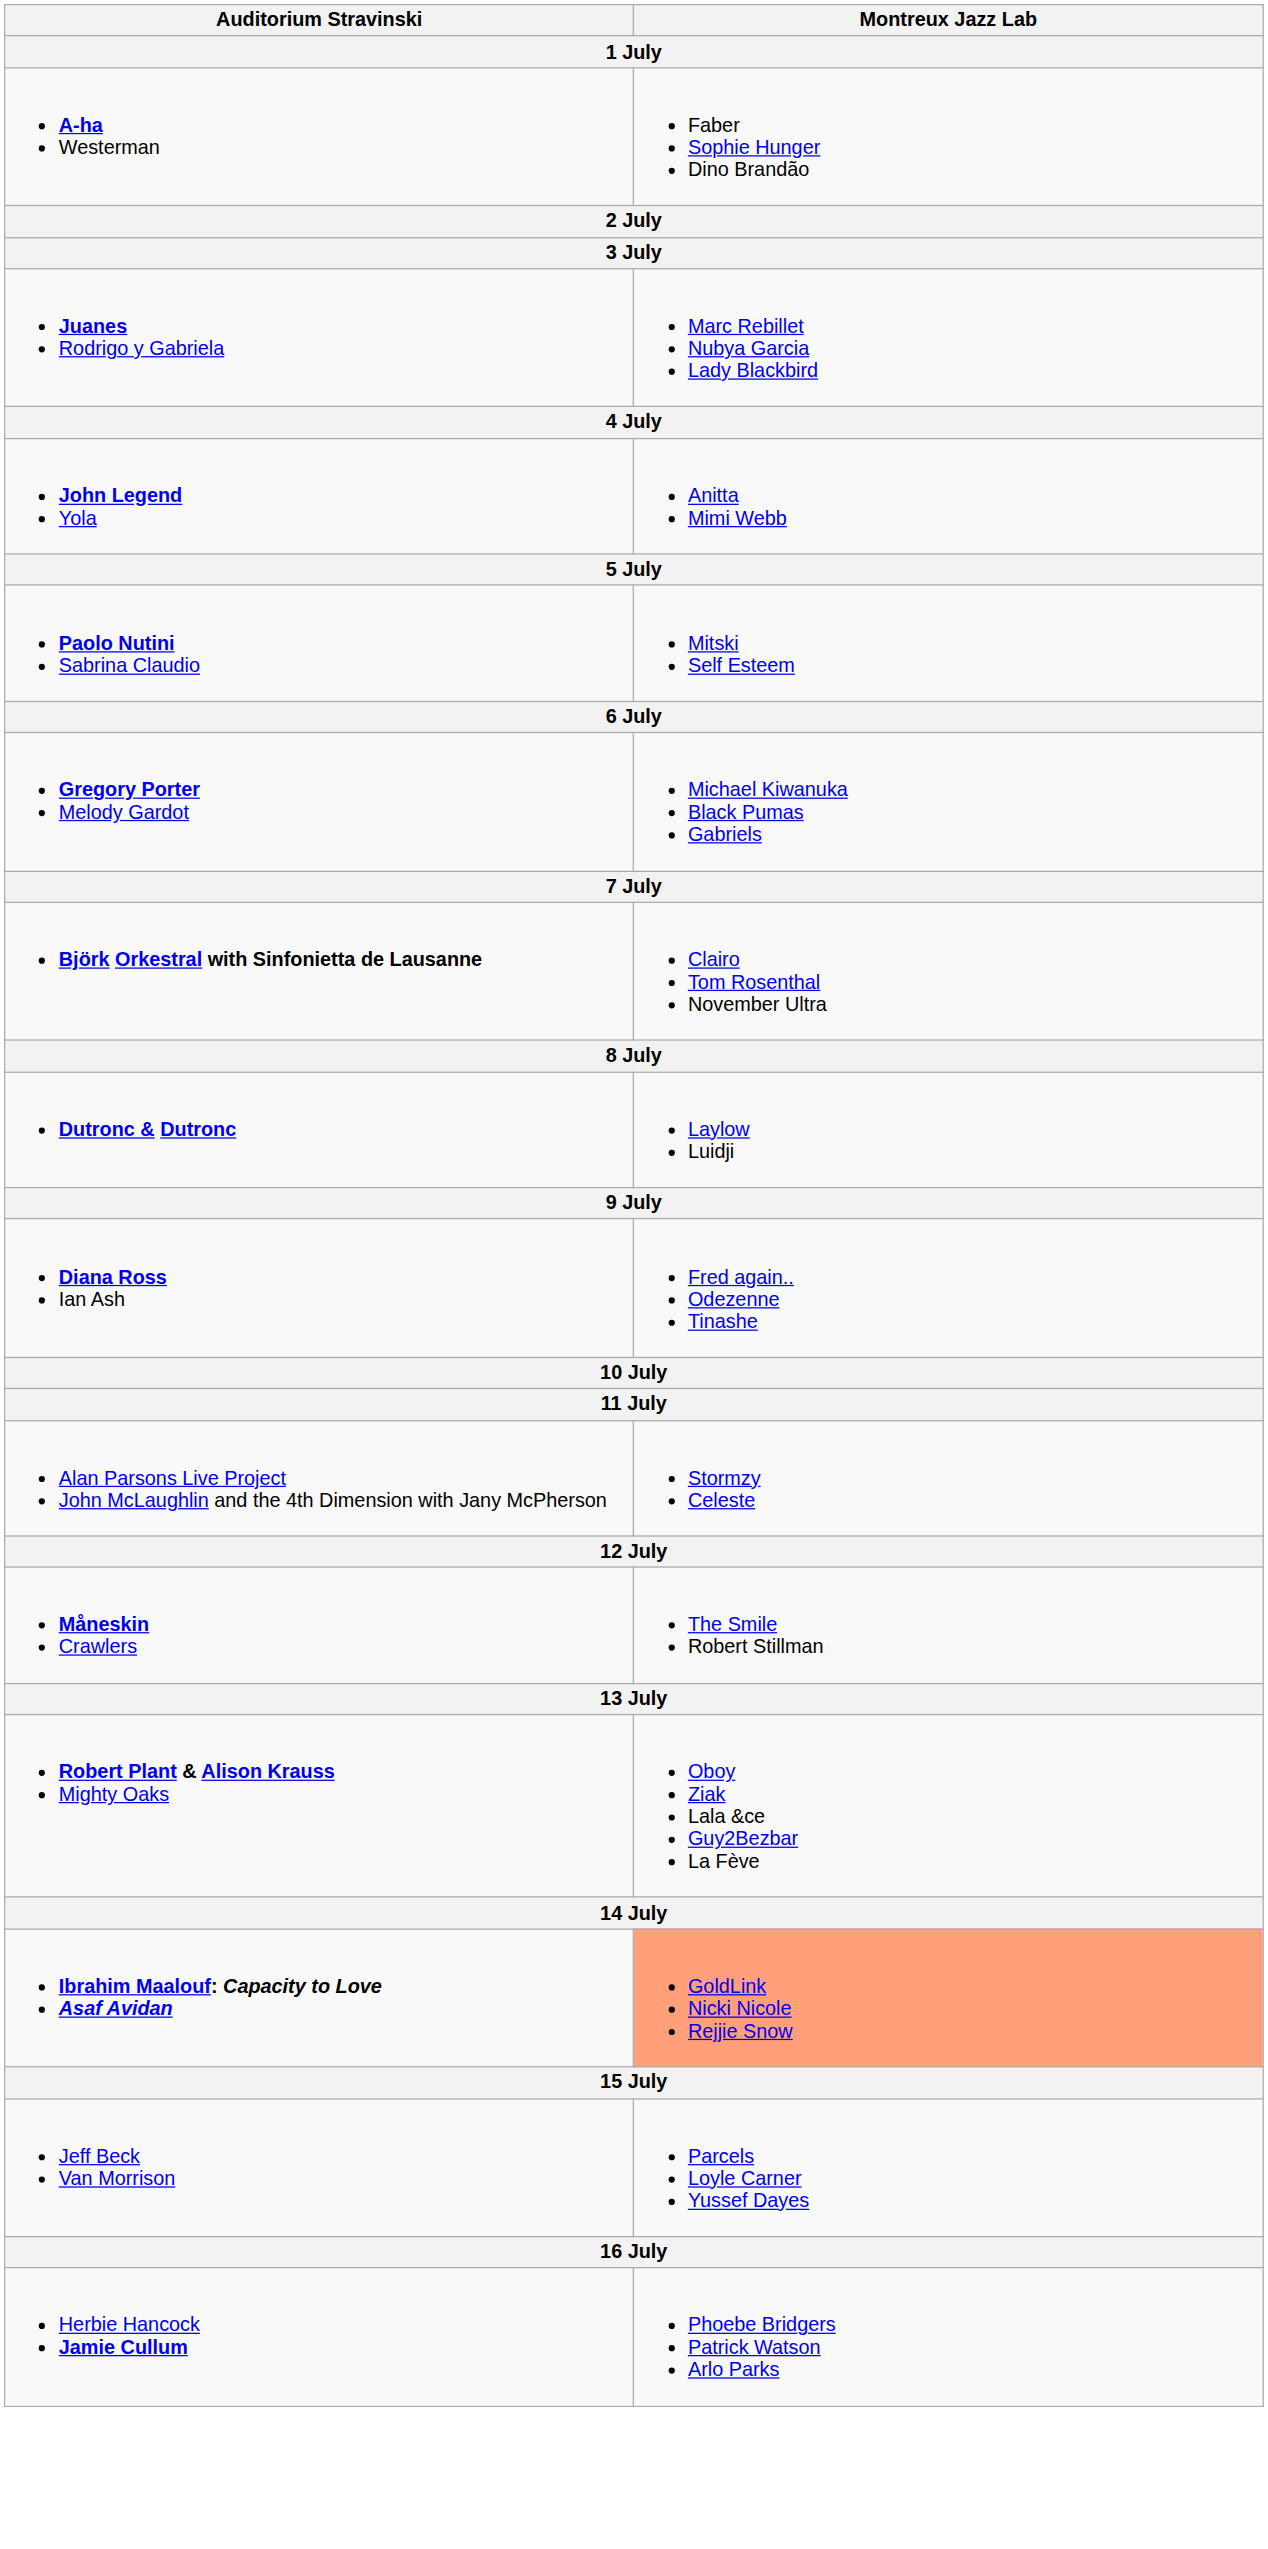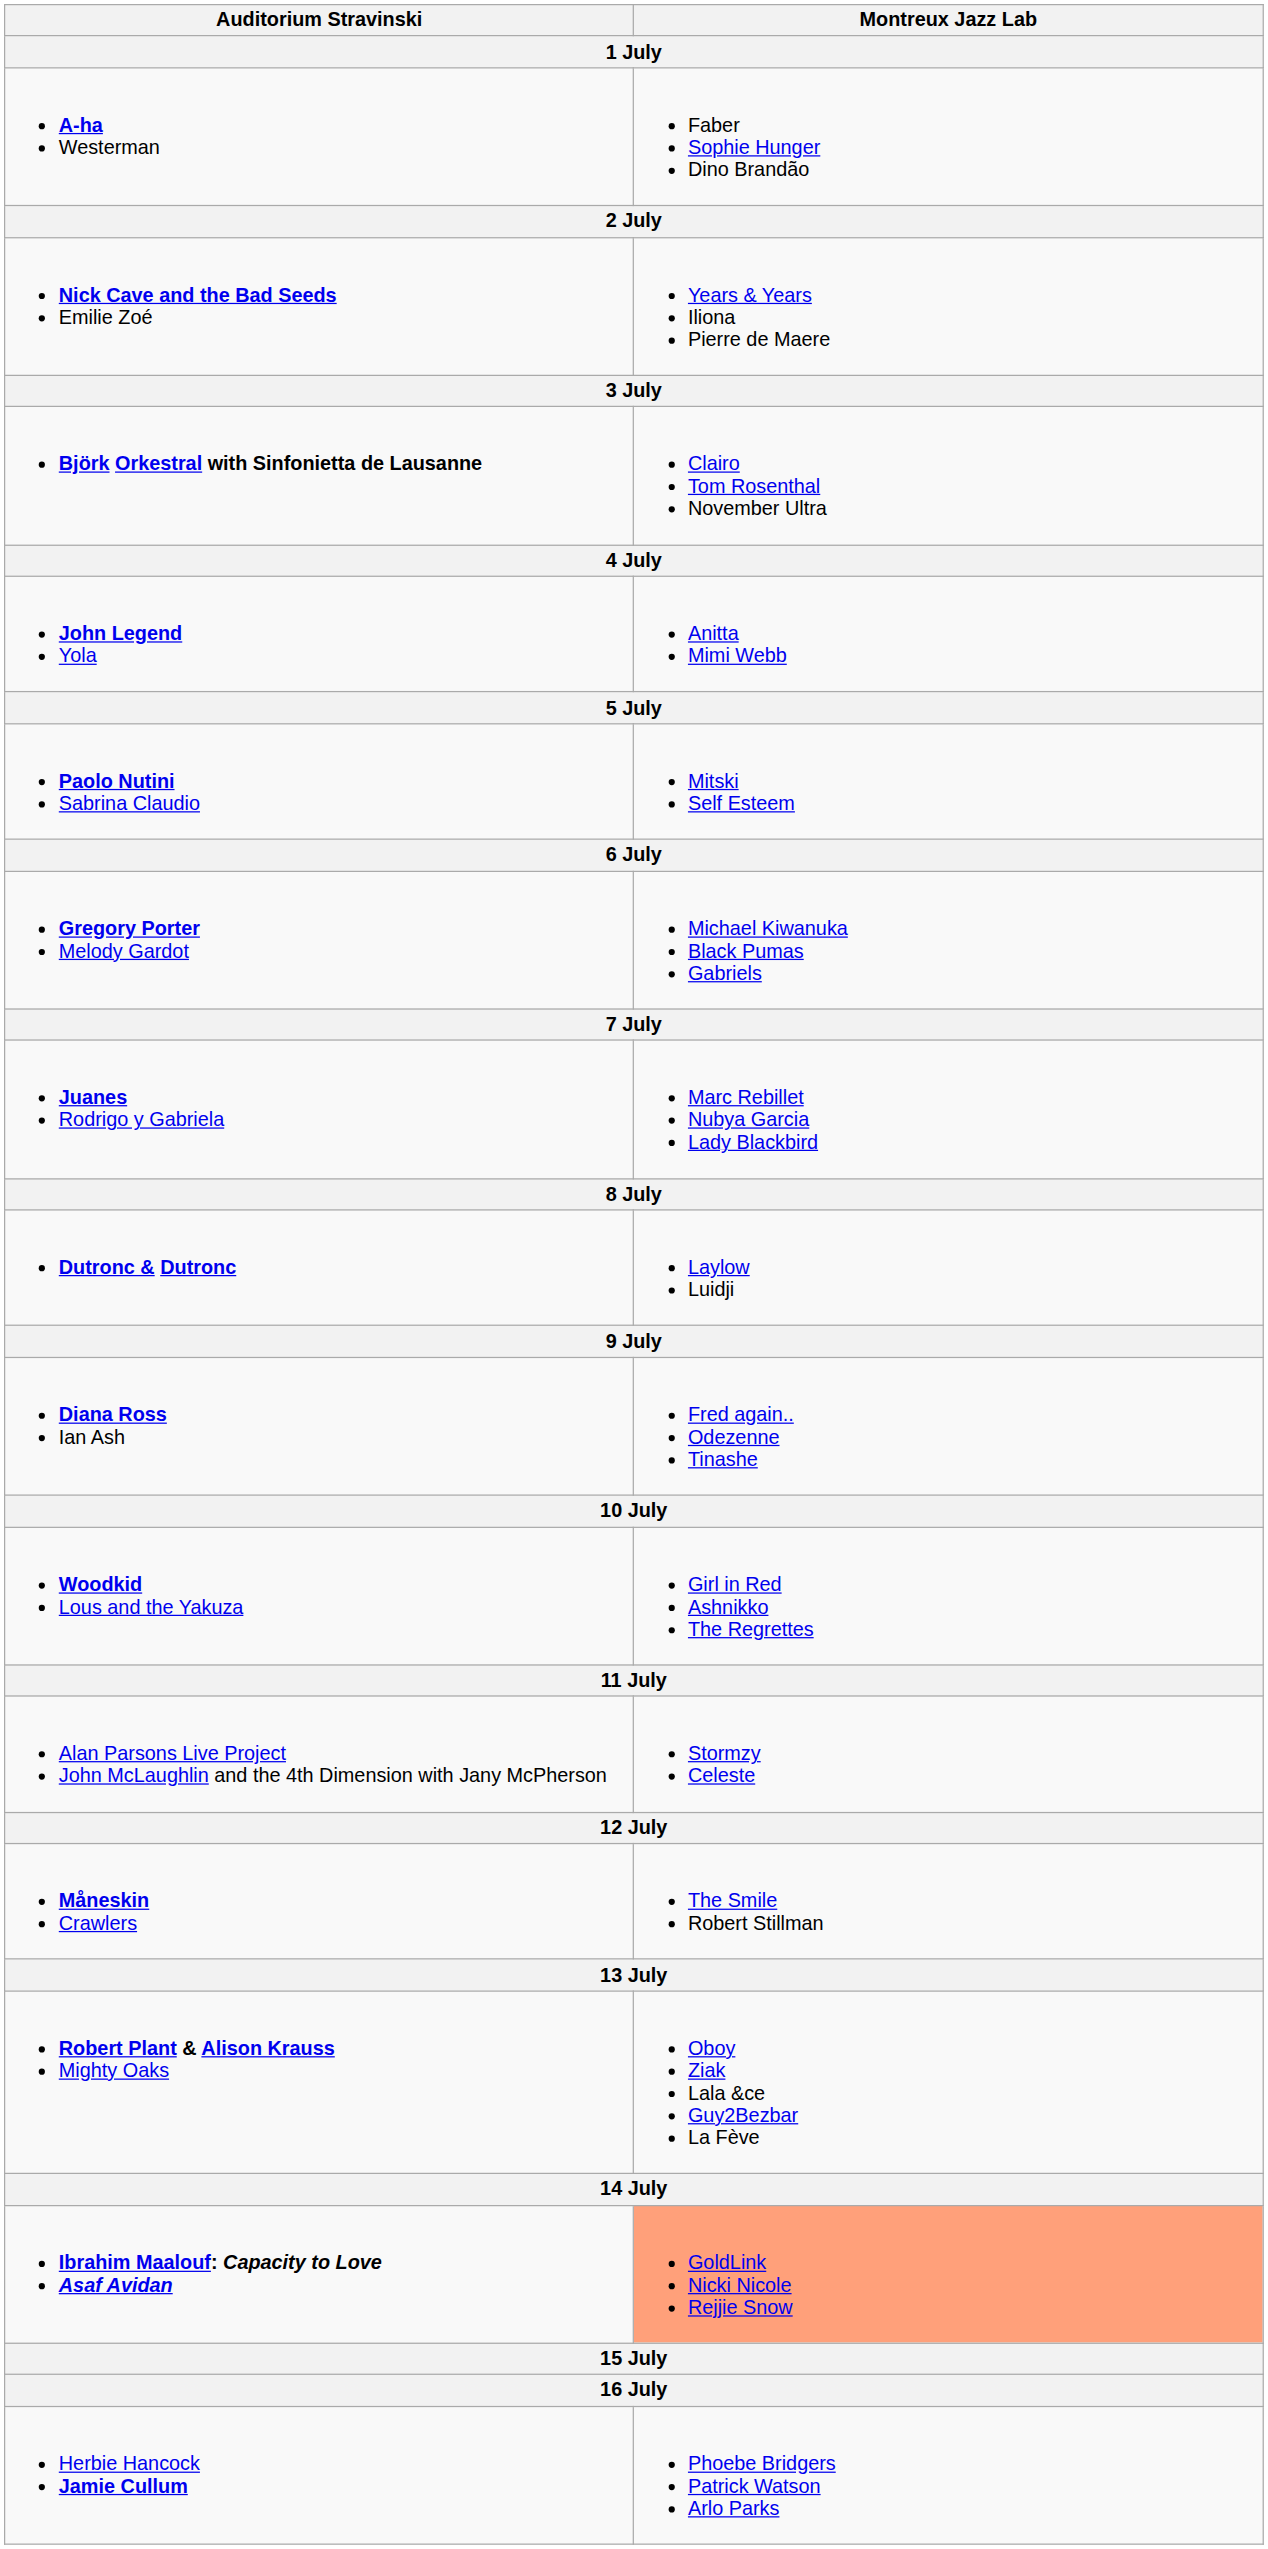+ row: Nick Cave and the Bad Seeds Emilie Zoé | Years & Years Iliona Pierre de Maere
rows swapped: Björk Orkestral with Sinfonietta de Lausanne <-> Juanes Rodrigo y Gabriela
+ row: Woodkid Lous and the Yakuza | Girl in Red Ashnikko The Regrettes
- row: Jeff Beck Van Morrison | Parcels Loyle Carner Yussef Dayes
